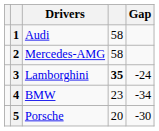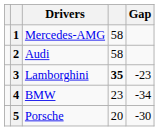1 | Drivers: Audi -> Mercedes-AMG
2 | Drivers: Mercedes-AMG -> Audi
3 | Gap: -24 -> -23
